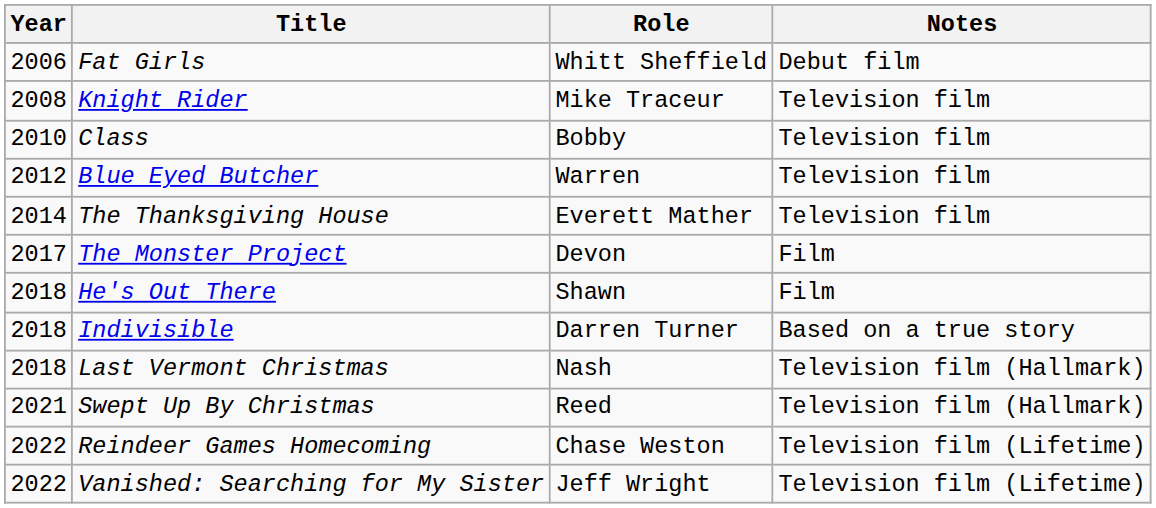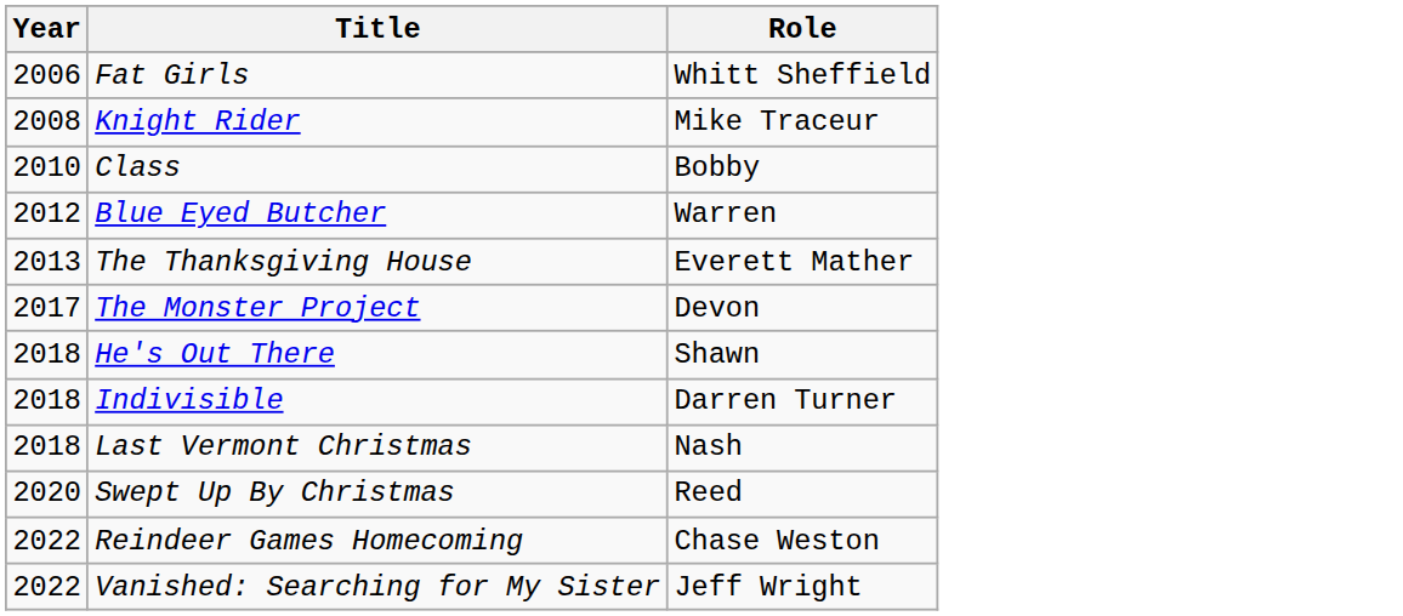- column: Notes | Debut film | Television film | Television film | Television film | Television film | Film | Film | Based on a true story | Television film (Hallmark) | Television film (Hallmark) | Television film (Lifetime) | Television film (Lifetime)
The Thanksgiving House | Year: 2014 -> 2013
Swept Up By Christmas | Year: 2021 -> 2020
